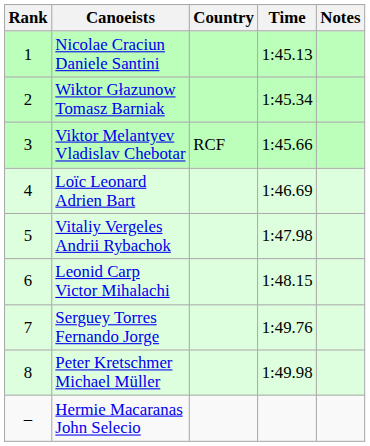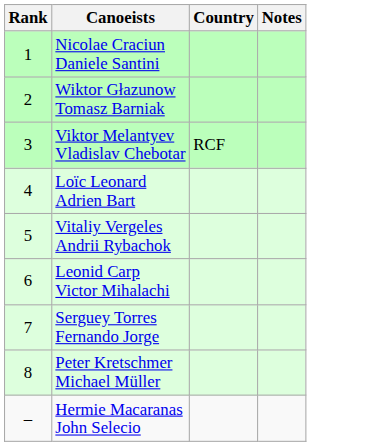- column: Time | 1:45.13 | 1:45.34 | 1:45.66 | 1:46.69 | 1:47.98 | 1:48.15 | 1:49.76 | 1:49.98
